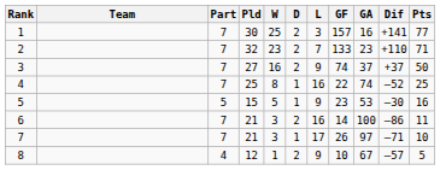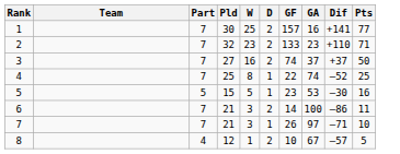- column: L | 3 | 7 | 9 | 16 | 9 | 16 | 17 | 9
